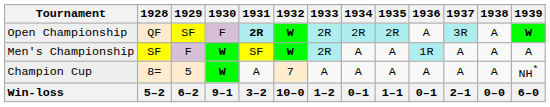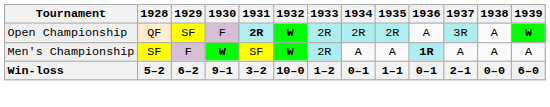Men's Championship | 1936: normal -> bold
- row: Champion Cup | 8= | 5 | W | A | 7 | A | A | A | A | A | A | NH*
